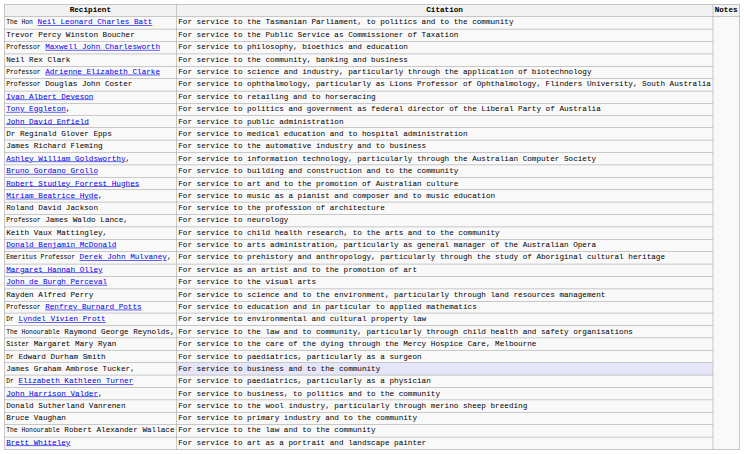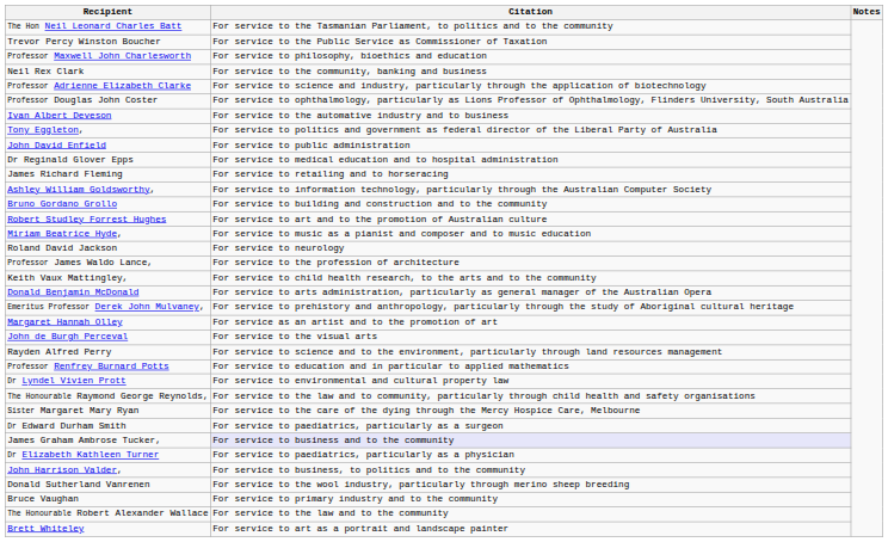Ivan Albert Deveson | Citation: For service to retailing and to horseracing -> For service to the automative industry and to business
James Richard Fleming | Citation: For service to the automative industry and to business -> For service to retailing and to horseracing
Roland David Jackson | Citation: For service to the profession of architecture -> For service to neurology
Professor James Waldo Lance, | Citation: For service to neurology -> For service to the profession of architecture
